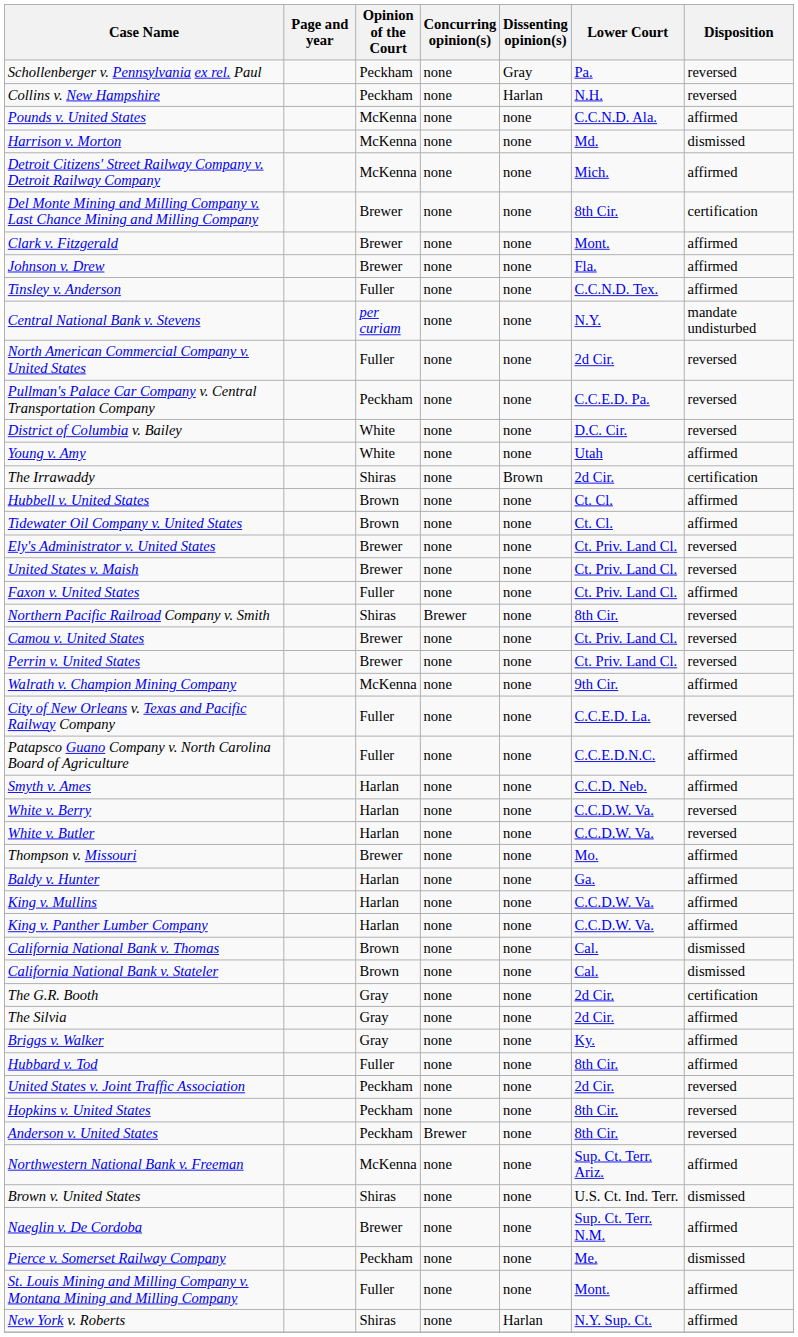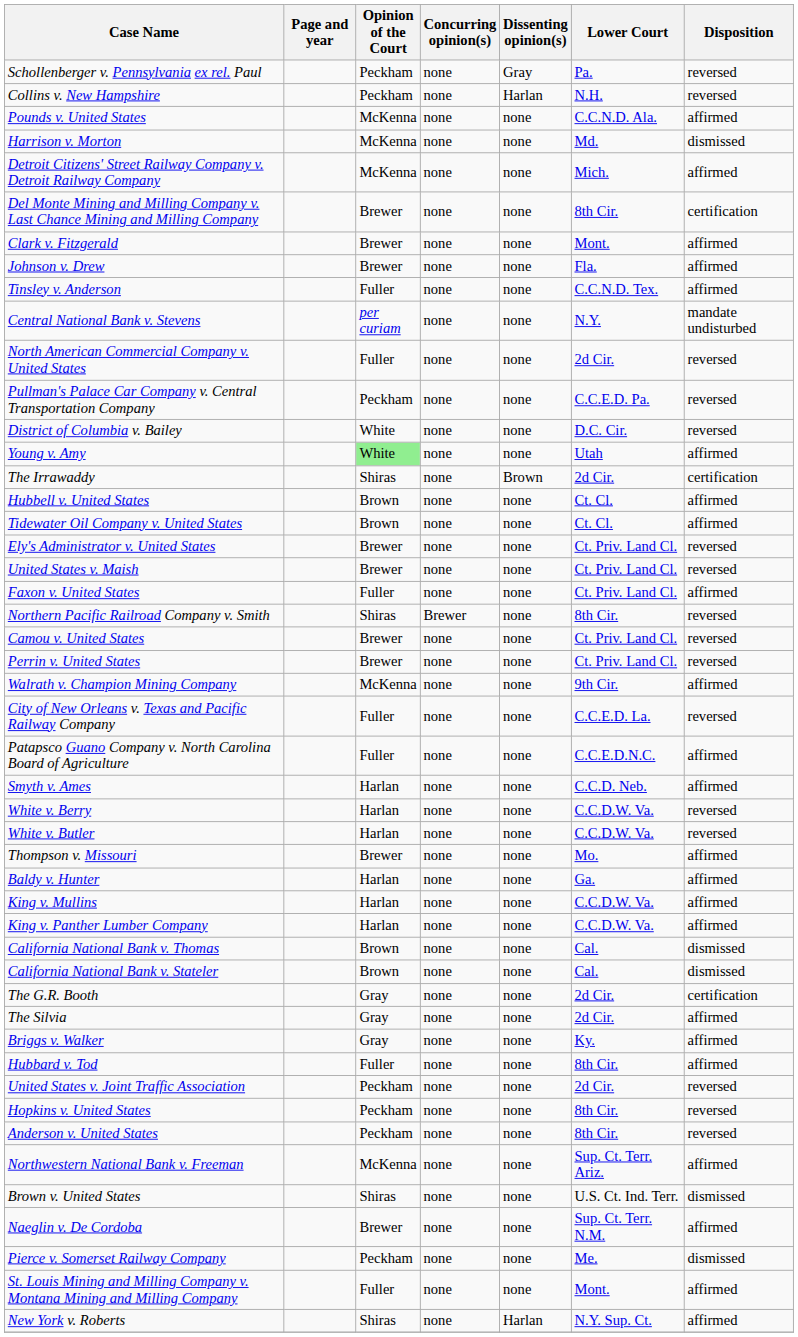Young v. Amy | Opinion of the Court: no background -> lightgreen background
Anderson v. United States | Concurring opinion(s): Brewer -> none
